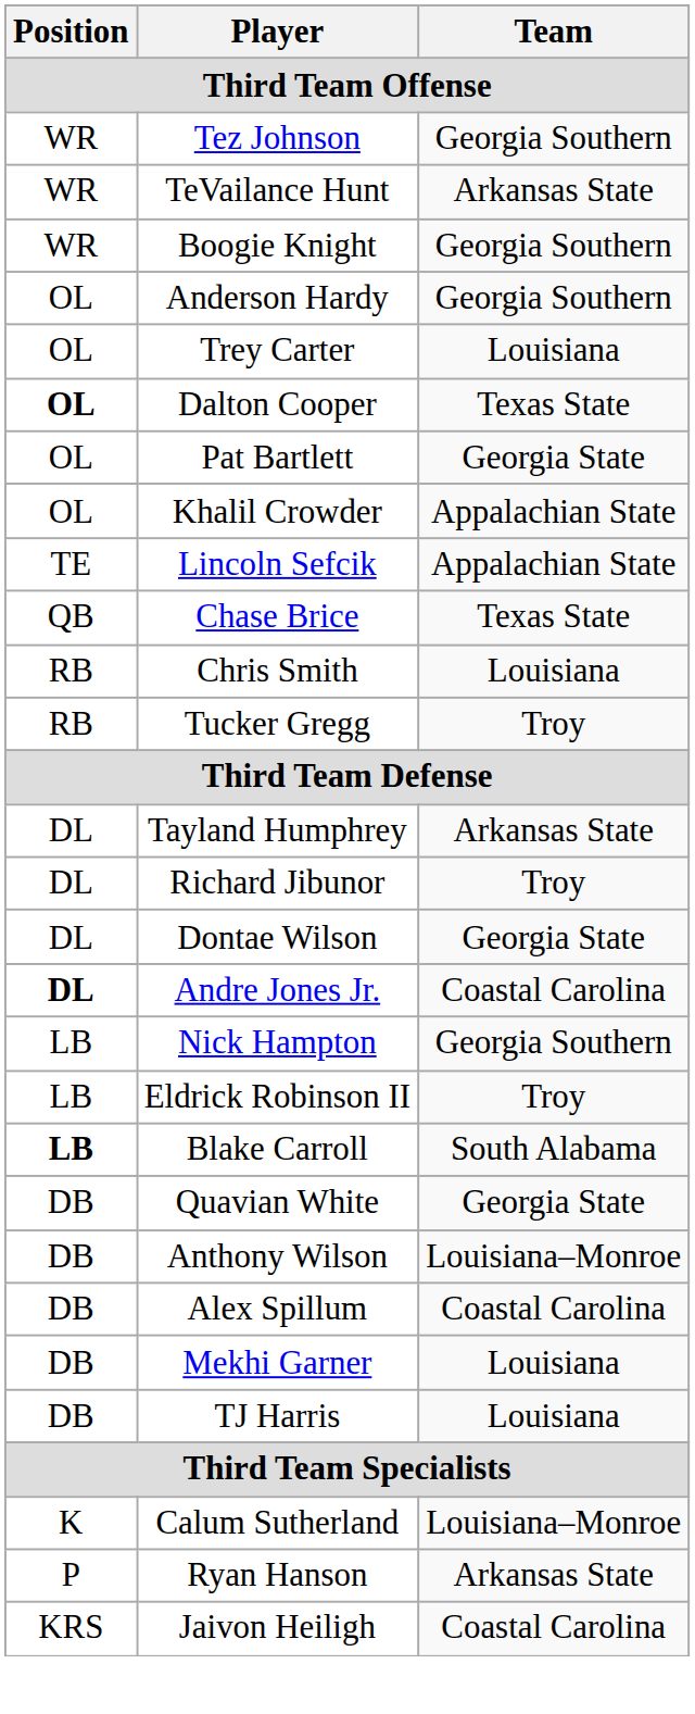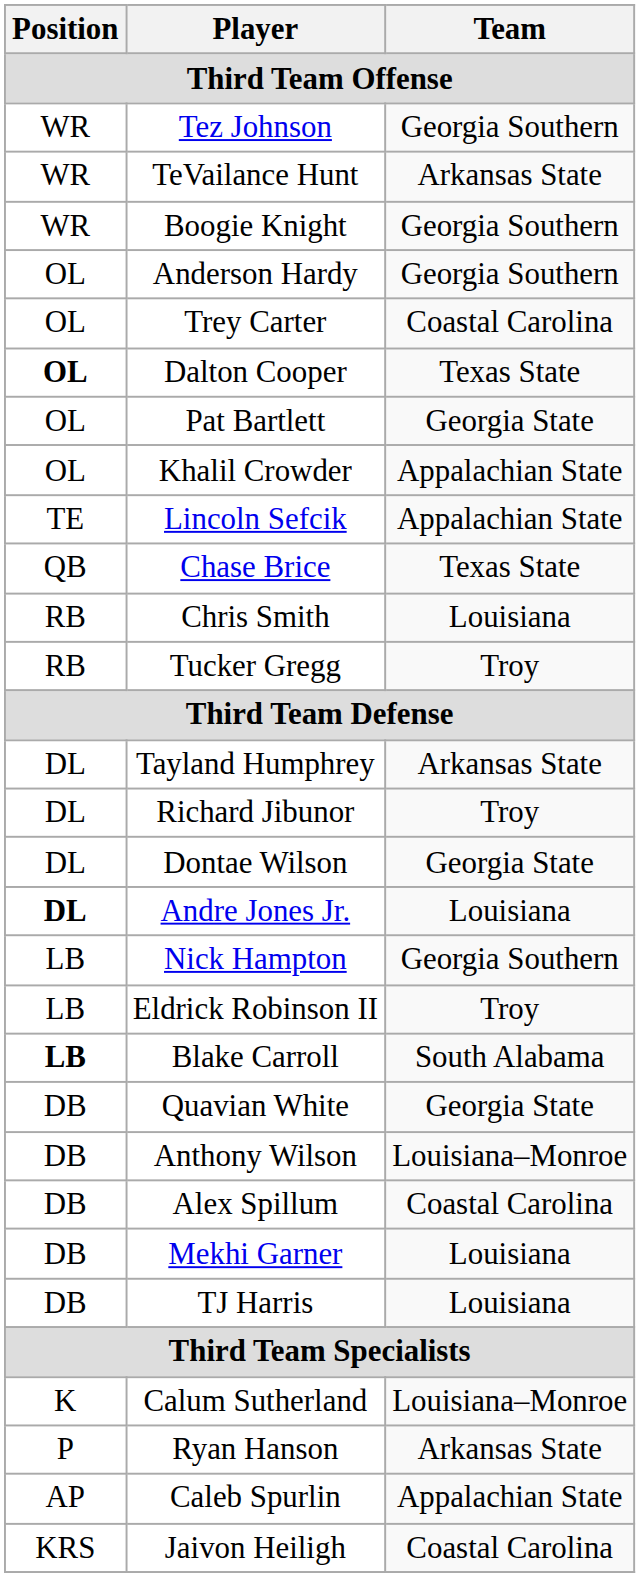Trey Carter | Team: Louisiana -> Coastal Carolina
Andre Jones Jr. | Team: Coastal Carolina -> Louisiana
+ row: AP | Caleb Spurlin | Appalachian State
